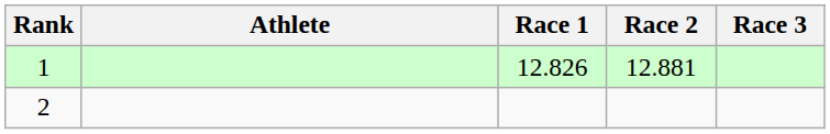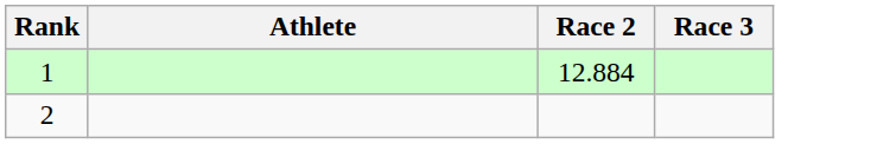- column: Race 1 | 12.826
1 | Race 2: 12.881 -> 12.884
